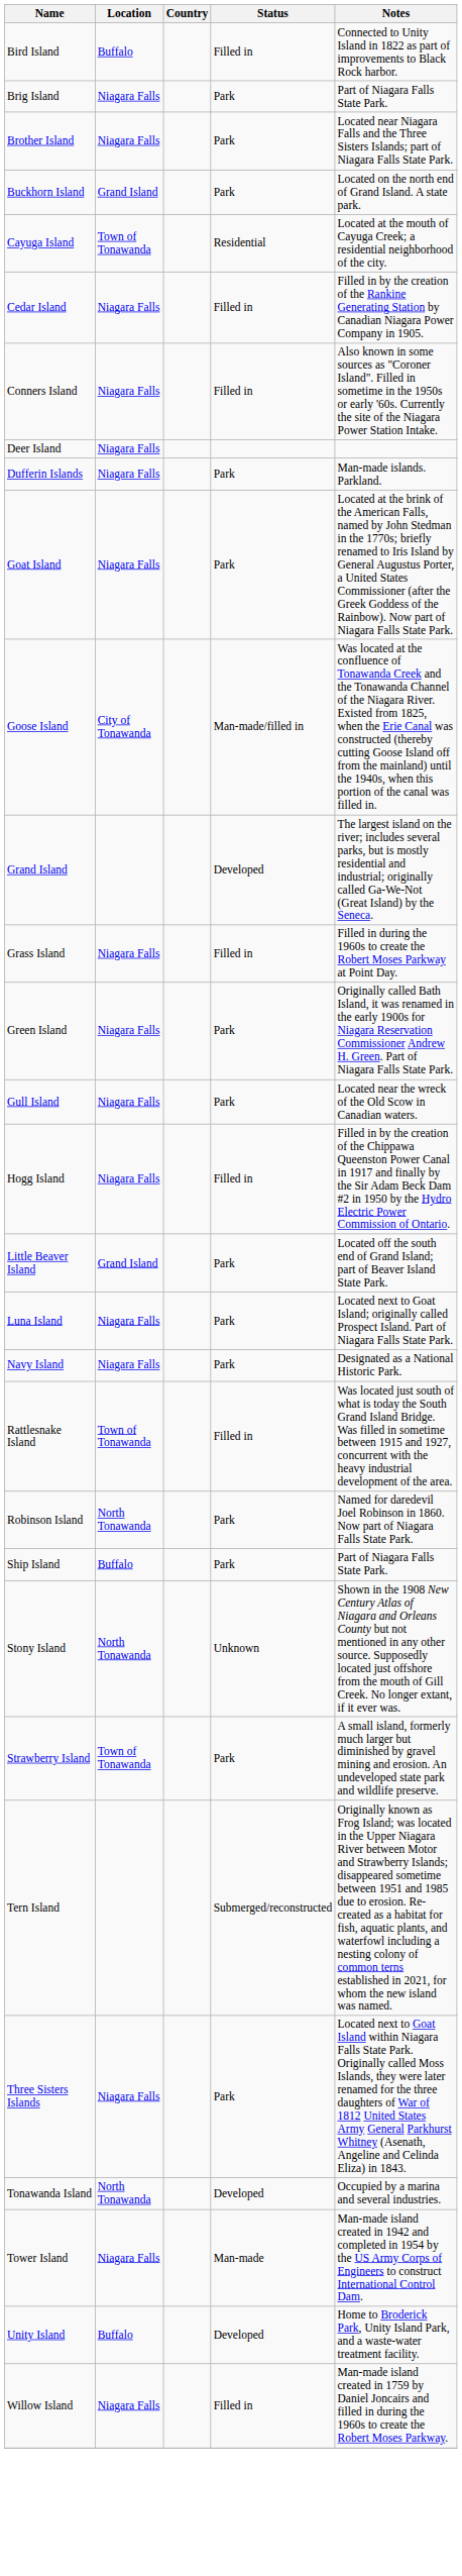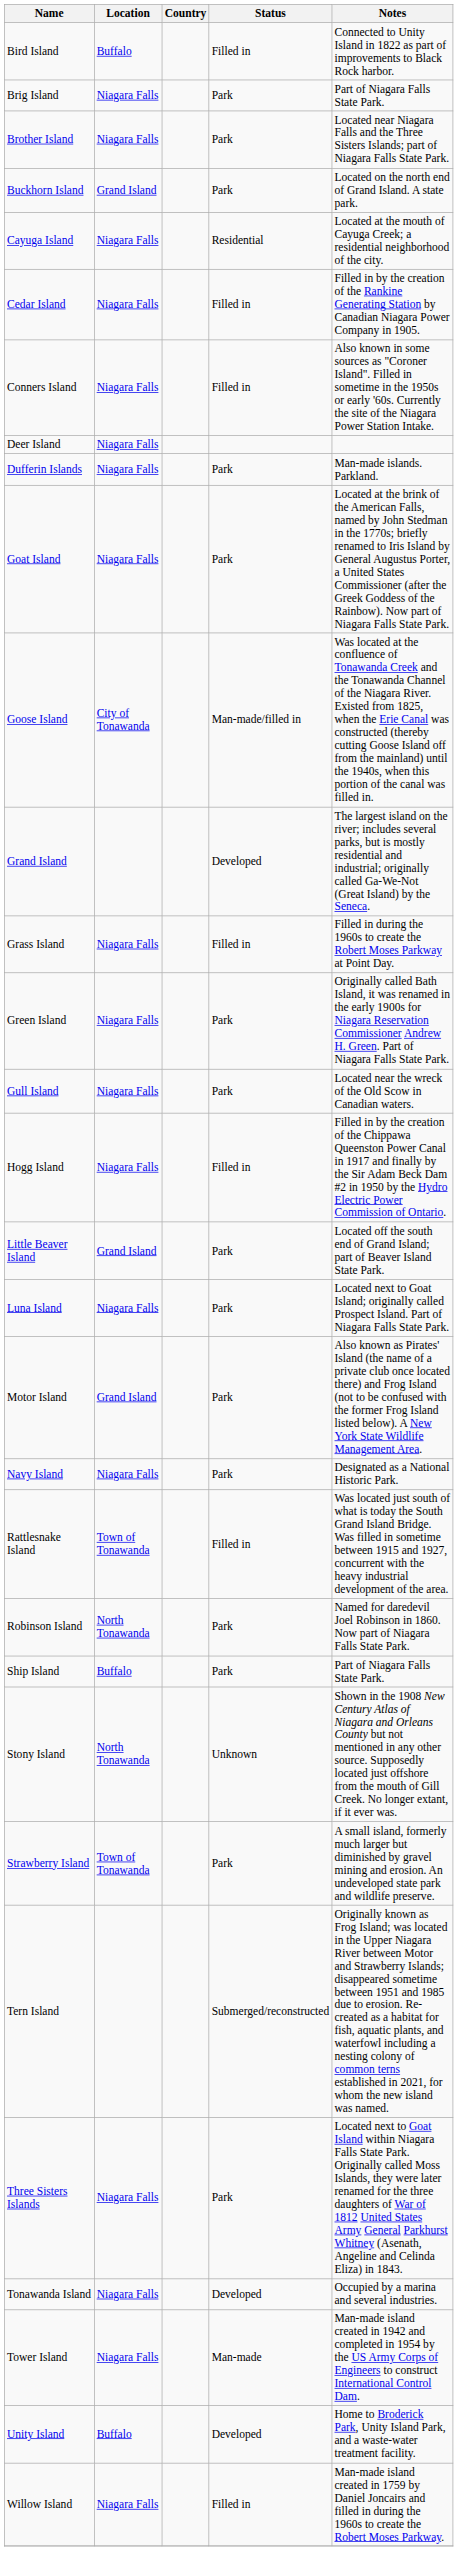Cayuga Island | Location: Town of Tonawanda -> Niagara Falls
+ row: Motor Island | Grand Island | Park | Also known as Pirates' Island (the name of a private club once located there) and Frog Island (not to be confused with the former Frog Island listed below). A New York State Wildlife Management Area.
Tonawanda Island | Location: North Tonawanda -> Niagara Falls
